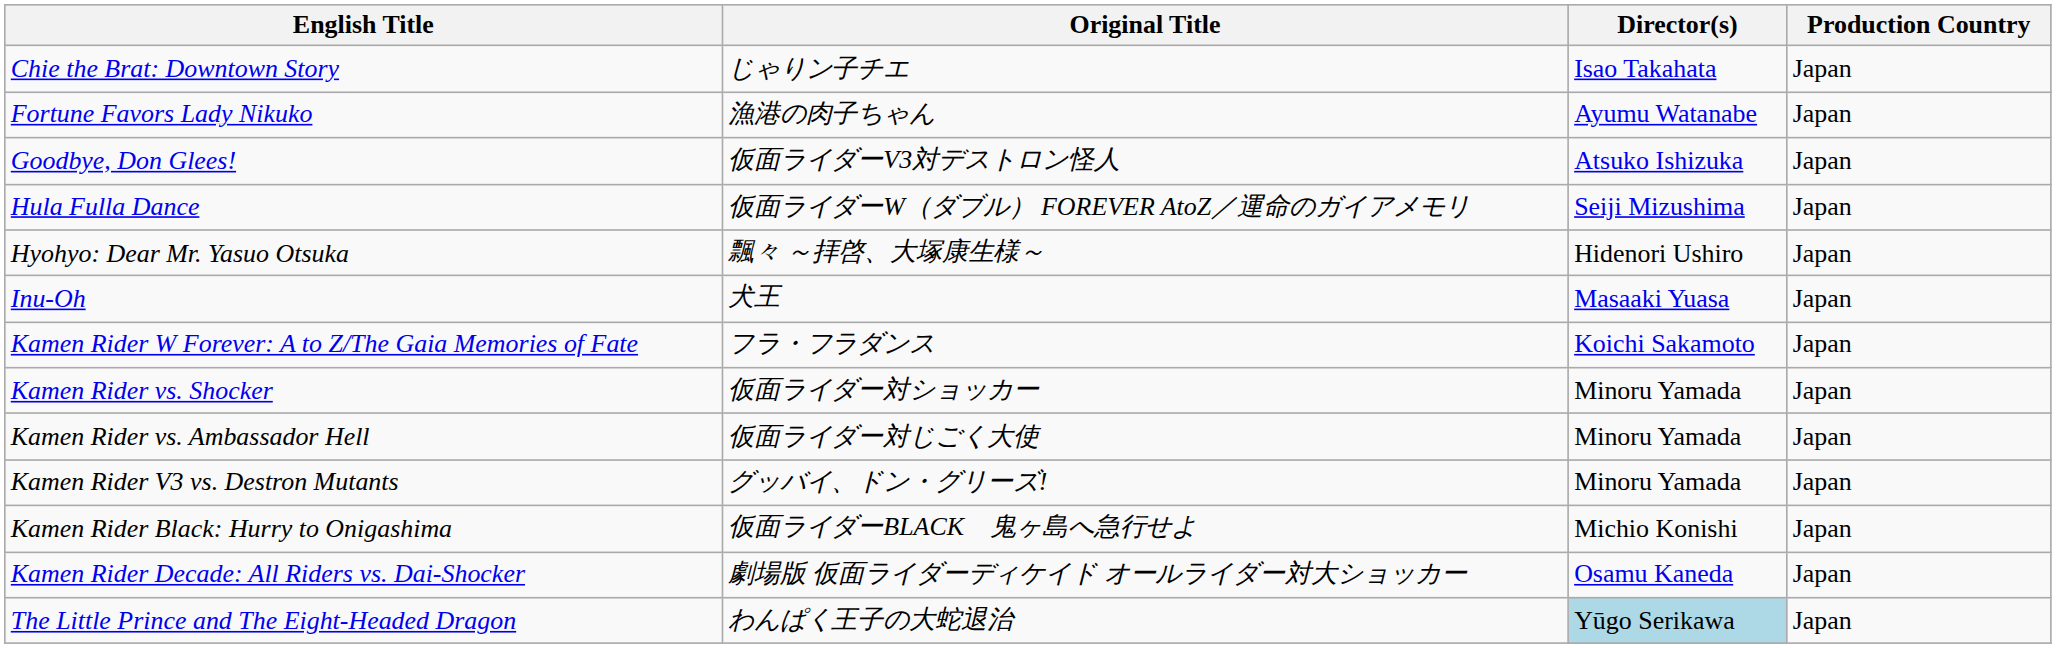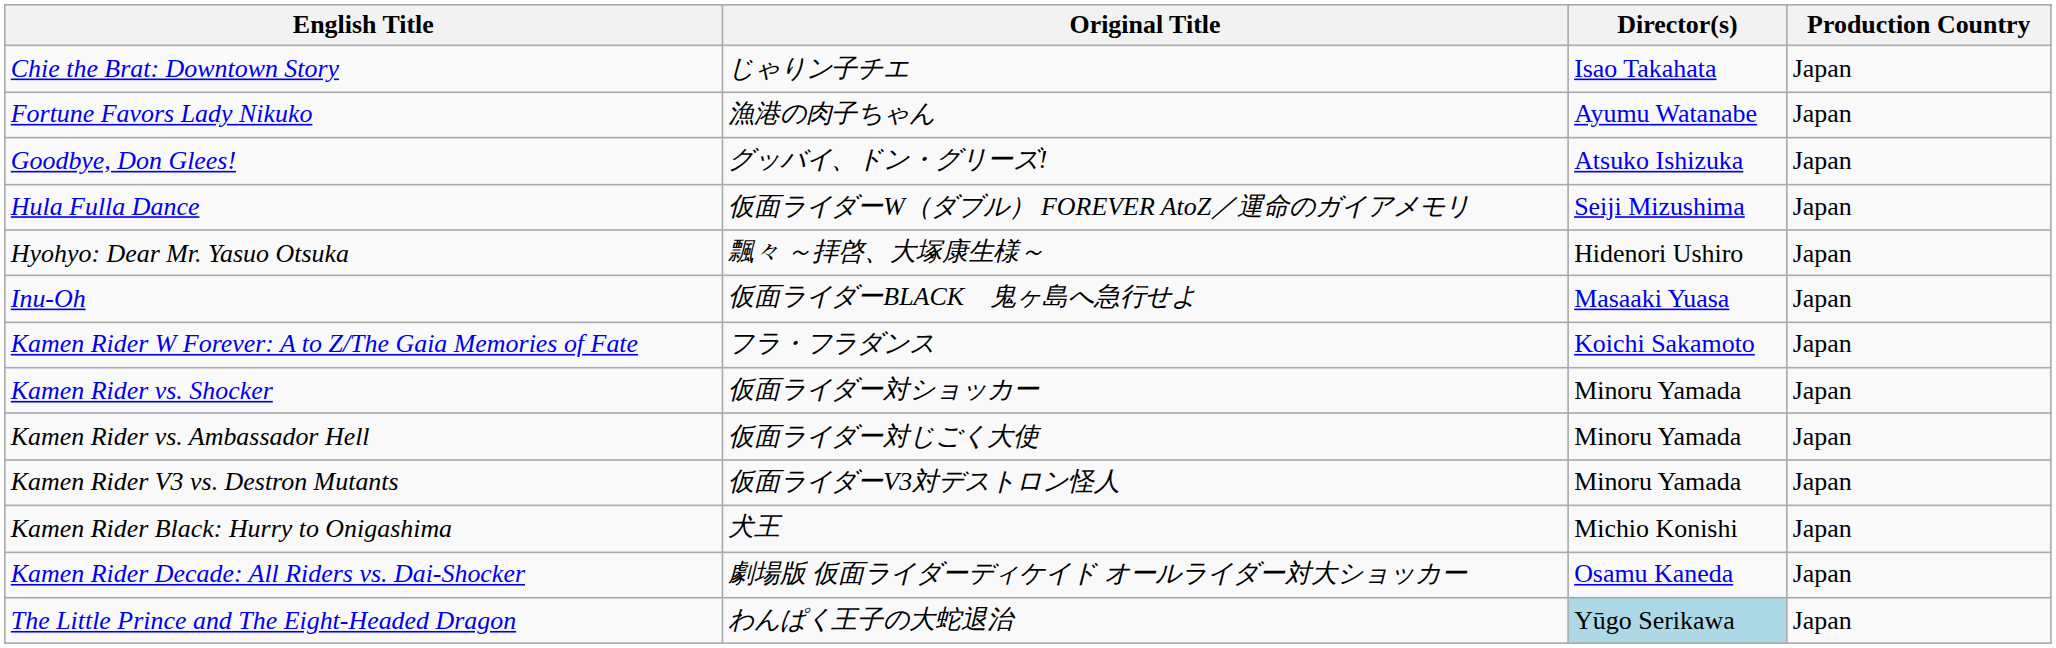Goodbye, Don Glees! | Original Title: 仮面ライダーV3対デストロン怪人 -> グッバイ、ドン・グリーズ!
Inu-Oh | Original Title: 犬王 -> 仮面ライダーBLACK 鬼ヶ島へ急行せよ
Kamen Rider V3 vs. Destron Mutants | Original Title: グッバイ、ドン・グリーズ! -> 仮面ライダーV3対デストロン怪人
Kamen Rider Black: Hurry to Onigashima | Original Title: 仮面ライダーBLACK 鬼ヶ島へ急行せよ -> 犬王
